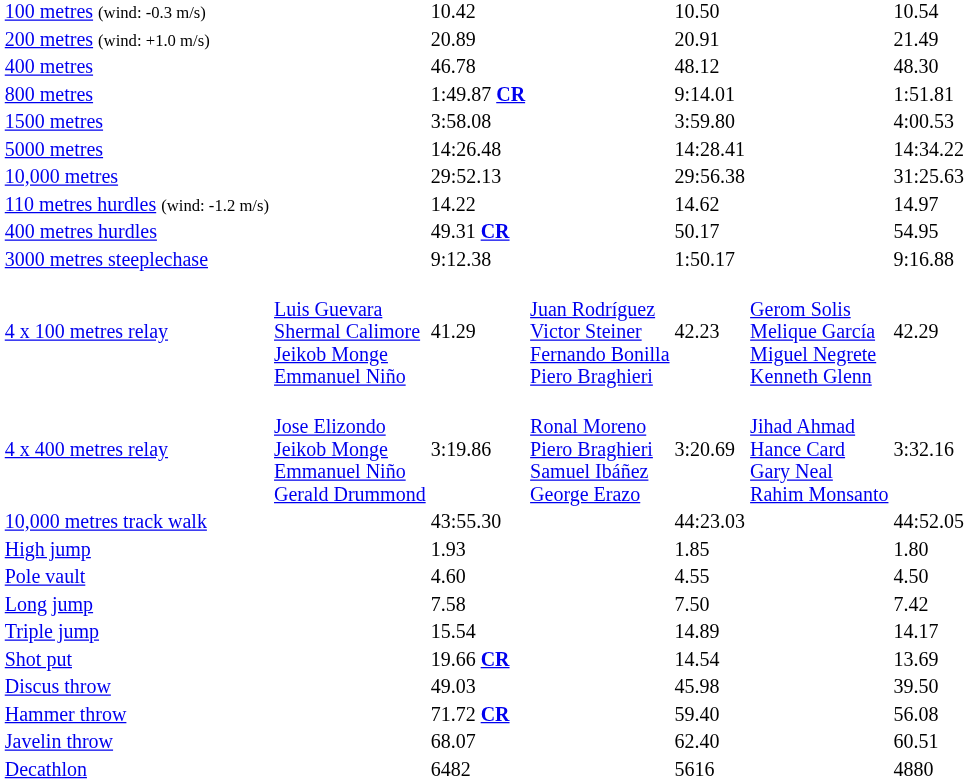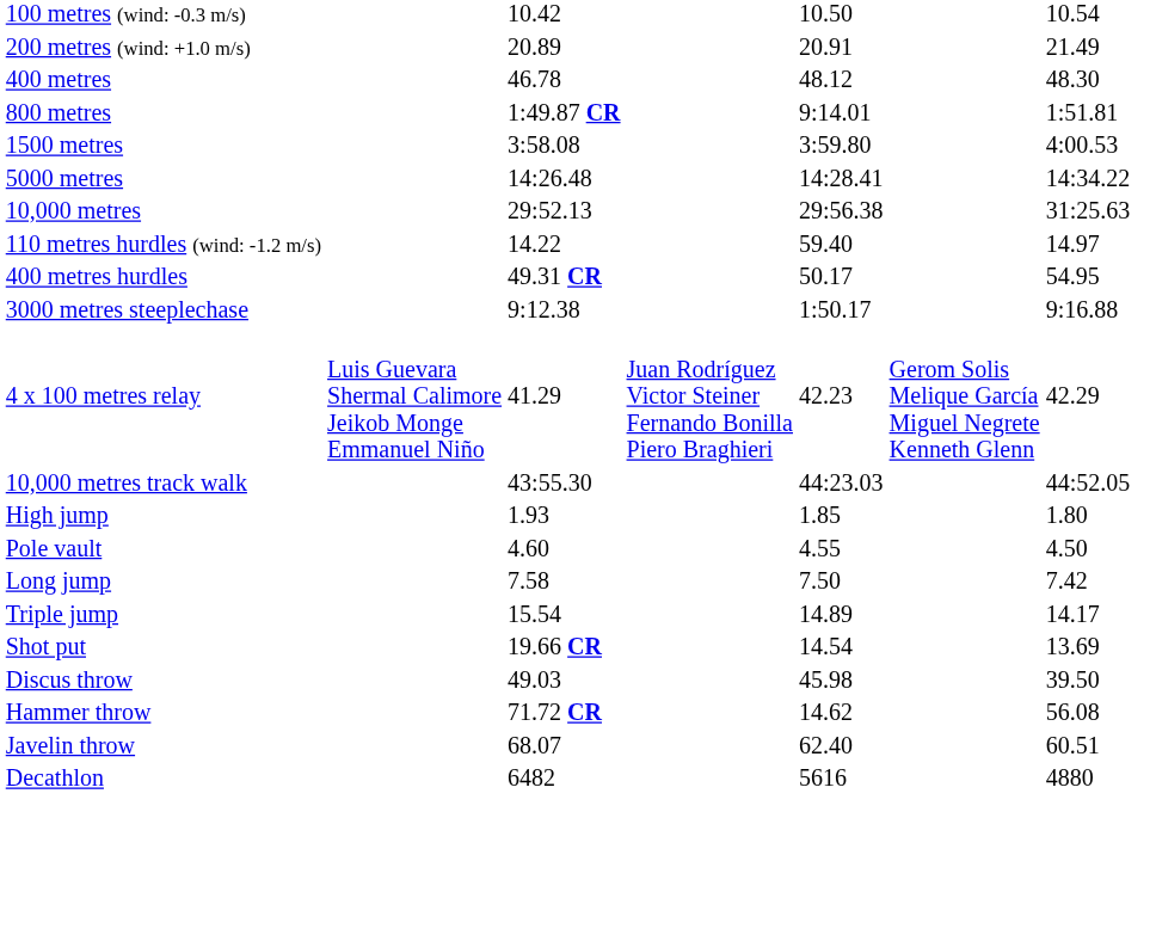110 metres hurdles (wind: -1.2 m/s) | column 5: 14.62 -> 59.40
- row: 4 x 400 metres relay | Jose Elizondo Jeikob Monge Emmanuel Niño Gerald Drummond | 3:19.86 | Ronal Moreno Piero Braghieri Samuel Ibáñez George Erazo | 3:20.69 | Jihad Ahmad Hance Card Gary Neal Rahim Monsanto | 3:32.16
Hammer throw | column 5: 59.40 -> 14.62
